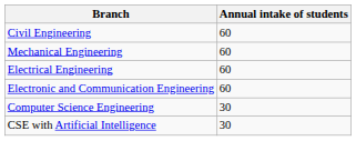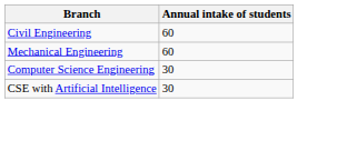- row: Electrical Engineering | 60
- row: Electronic and Communication Engineering | 60
